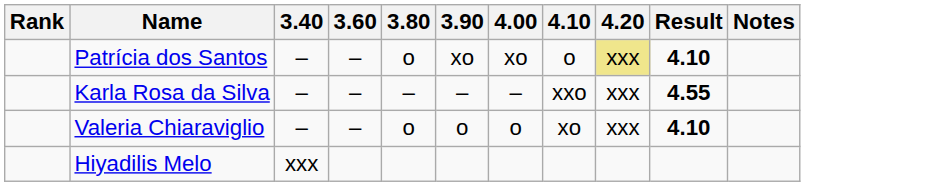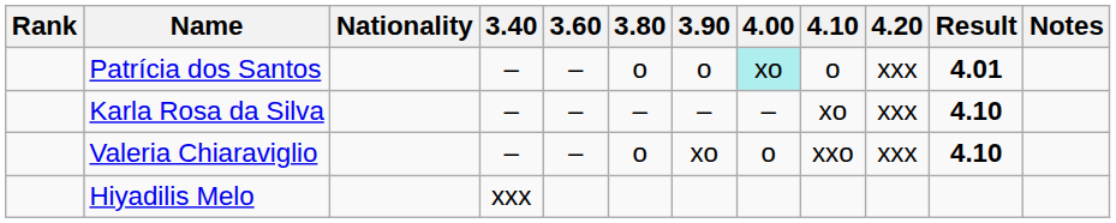+ column: Nationality
Patrícia dos Santos | 3.90: xo -> o
Patrícia dos Santos | 4.00: no background -> paleturquoise background
Patrícia dos Santos | 4.20: khaki background -> no background
Patrícia dos Santos | Result: 4.10 -> 4.01
Karla Rosa da Silva | 4.10: xxo -> xo
Karla Rosa da Silva | Result: 4.55 -> 4.10
Valeria Chiaraviglio | 3.90: o -> xo
Valeria Chiaraviglio | 4.10: xo -> xxo
